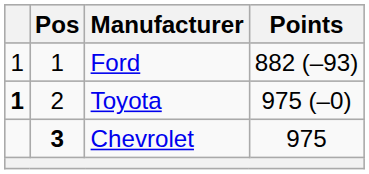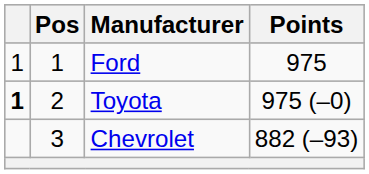Ford | Points: 882 (–93) -> 975
Chevrolet | Pos: bold -> normal
Chevrolet | Points: 975 -> 882 (–93)
